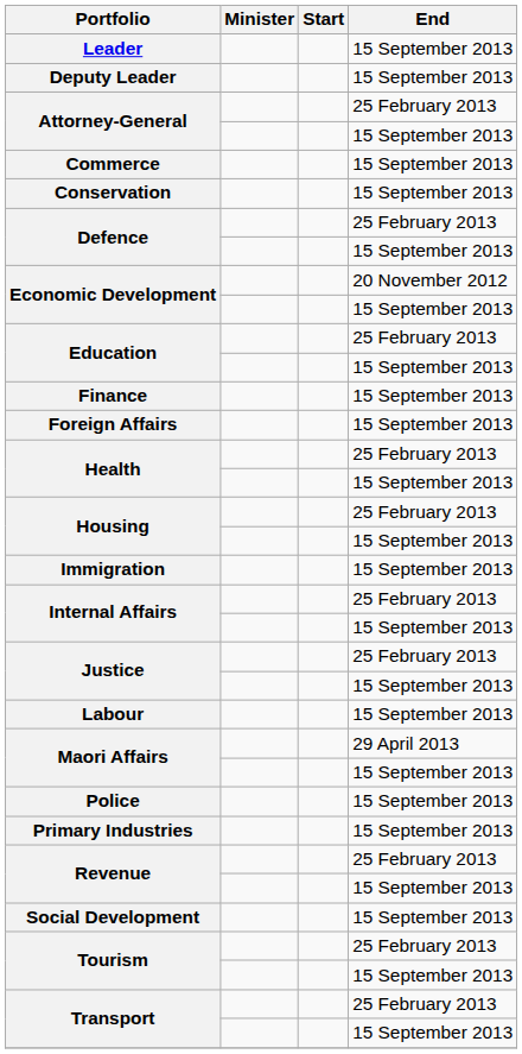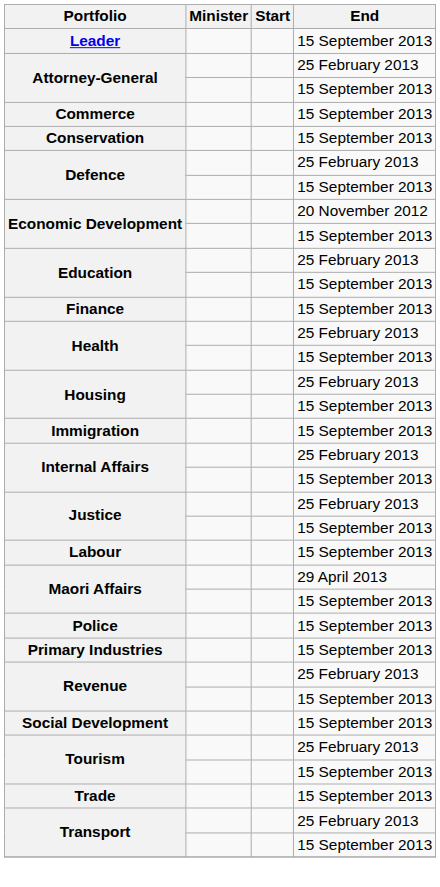- row: Deputy Leader | 15 September 2013
- row: Foreign Affairs | 15 September 2013
+ row: Trade | 15 September 2013
